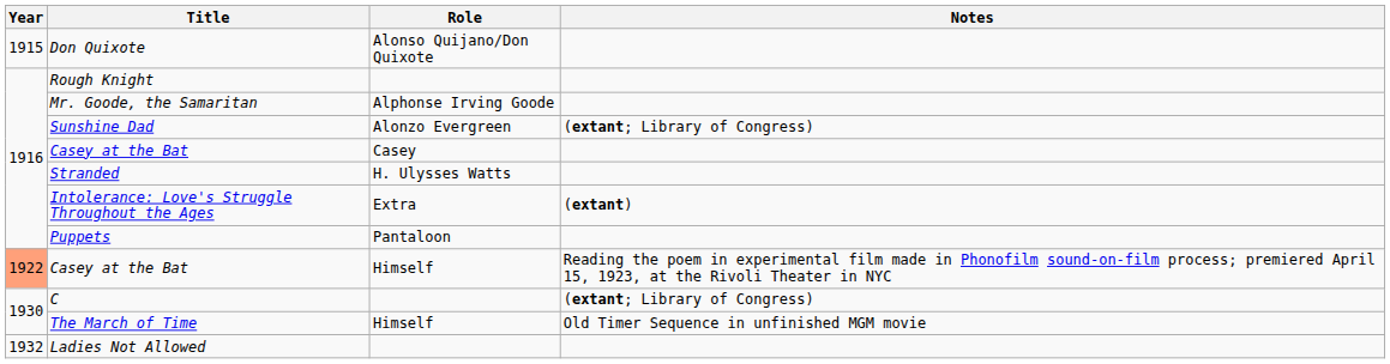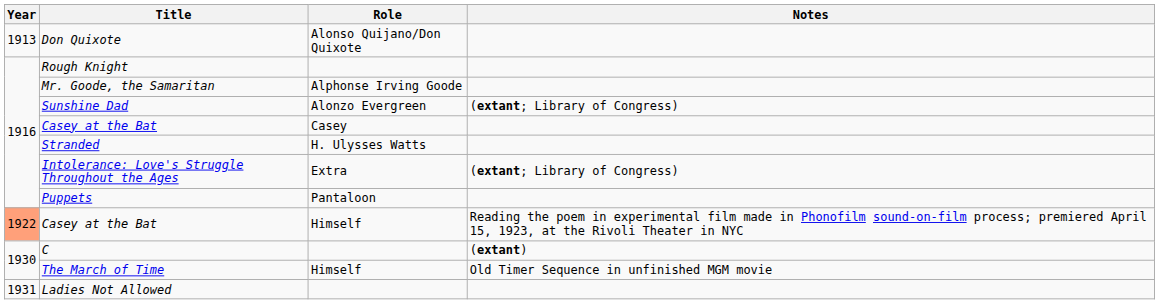Don Quixote | Year: 1915 -> 1913
Intolerance: Love's Struggle Throughout the Ages | Notes: (extant) -> (extant; Library of Congress)
C | Notes: (extant; Library of Congress) -> (extant)
Ladies Not Allowed | Year: 1932 -> 1931
